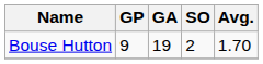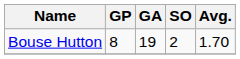Bouse Hutton | GP: 9 -> 8
